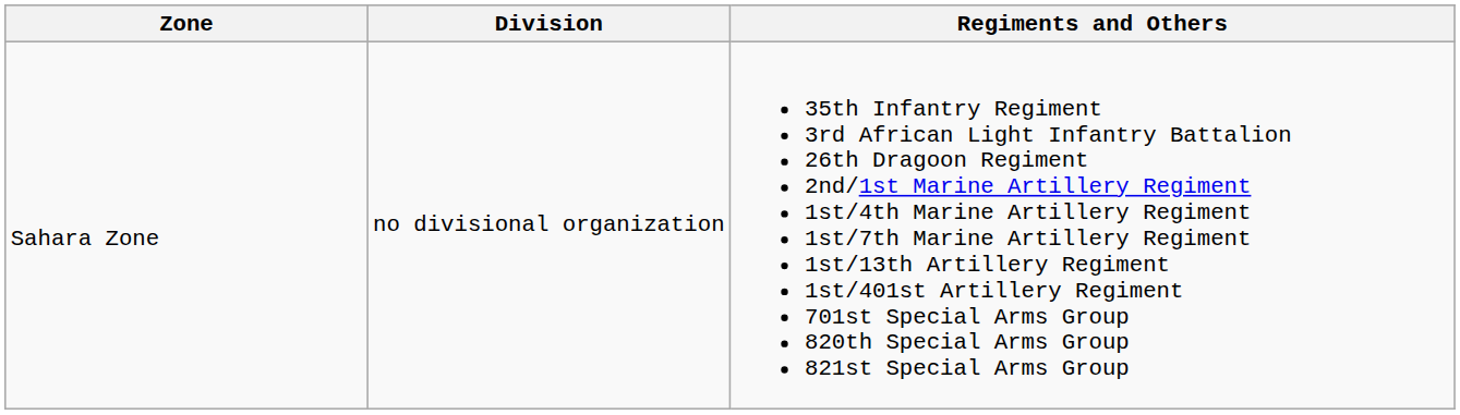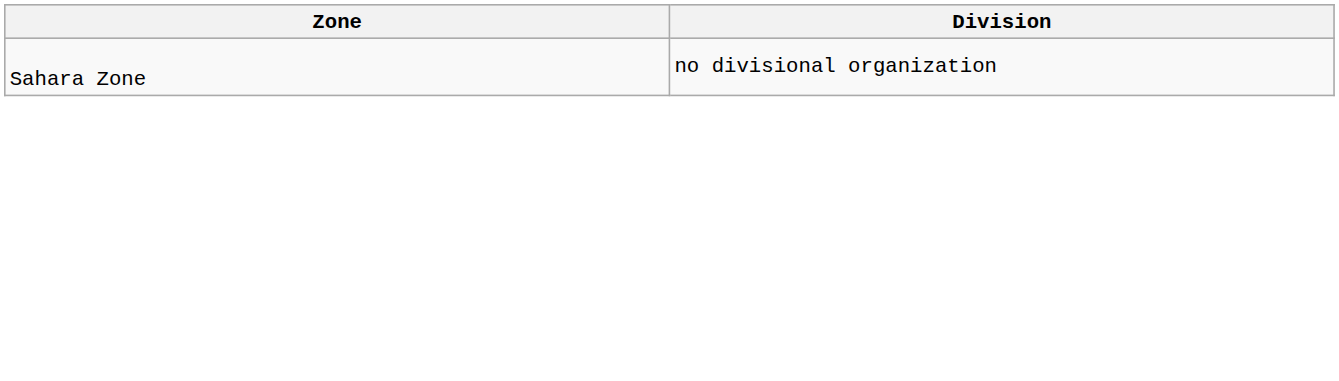- column: Regiments and Others | 35th Infantry Regiment 3rd African Light Infantry Battalion 26th Dragoon Regiment 2nd/1st Marine Artillery Regiment 1st/4th Marine Artillery Regiment 1st/7th Marine Artillery Regiment 1st/13th Artillery Regiment 1st/401st Artillery Regiment 701st Special Arms Group 820th Special Arms Group 821st Special Arms Group
